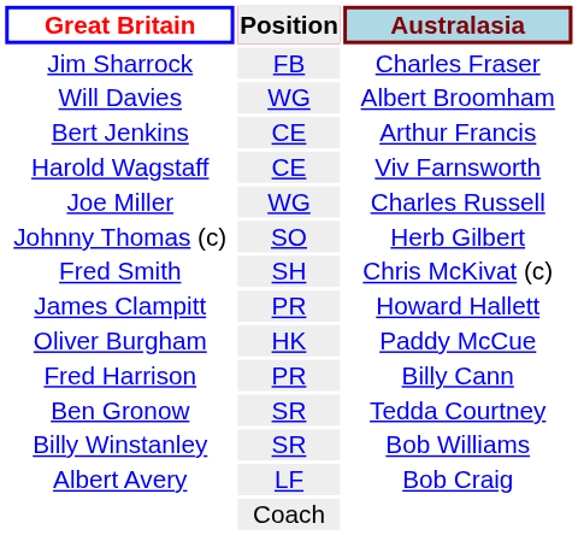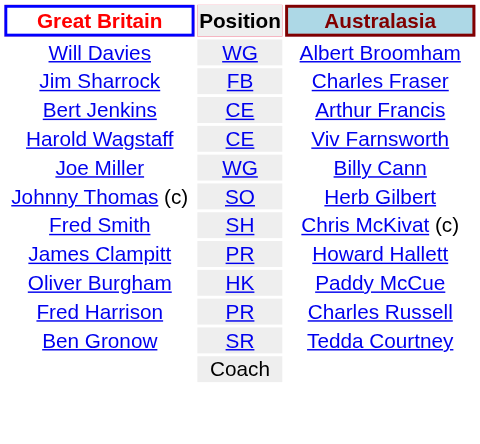rows swapped: Jim Sharrock <-> Will Davies
Joe Miller | Australasia: Charles Russell -> Billy Cann
Fred Harrison | Australasia: Billy Cann -> Charles Russell
- row: Billy Winstanley | SR | Bob Williams
- row: Albert Avery | LF | Bob Craig
